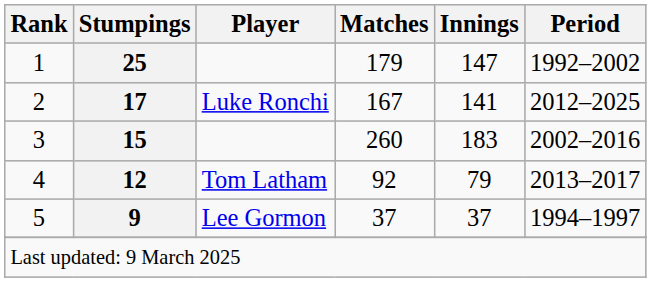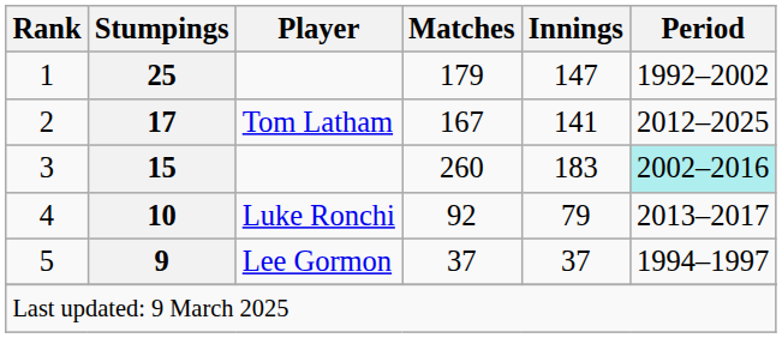2 | Player: Luke Ronchi -> Tom Latham
3 | Period: no background -> paleturquoise background
4 | Stumpings: 12 -> 10
4 | Player: Tom Latham -> Luke Ronchi
